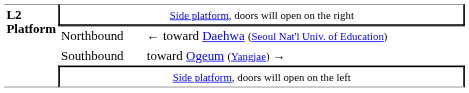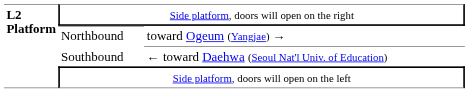Northbound | column 3: ← toward Daehwa (Seoul Nat'l Univ. of Education) -> toward Ogeum (Yangjae) →
Southbound | column 3: toward Ogeum (Yangjae) → -> ← toward Daehwa (Seoul Nat'l Univ. of Education)
